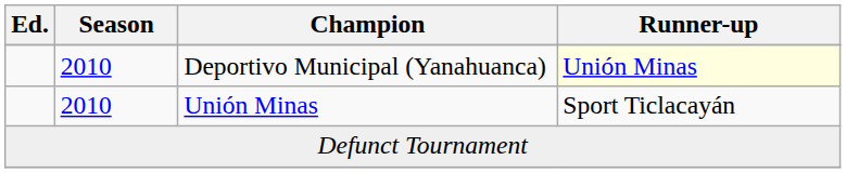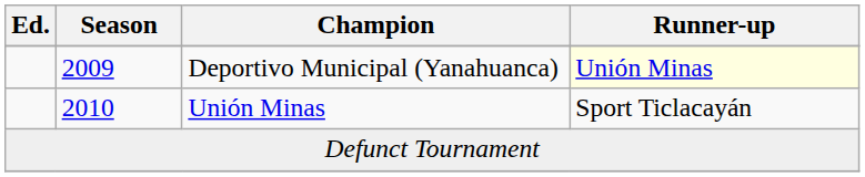Deportivo Municipal (Yanahuanca) | Season: 2010 -> 2009
